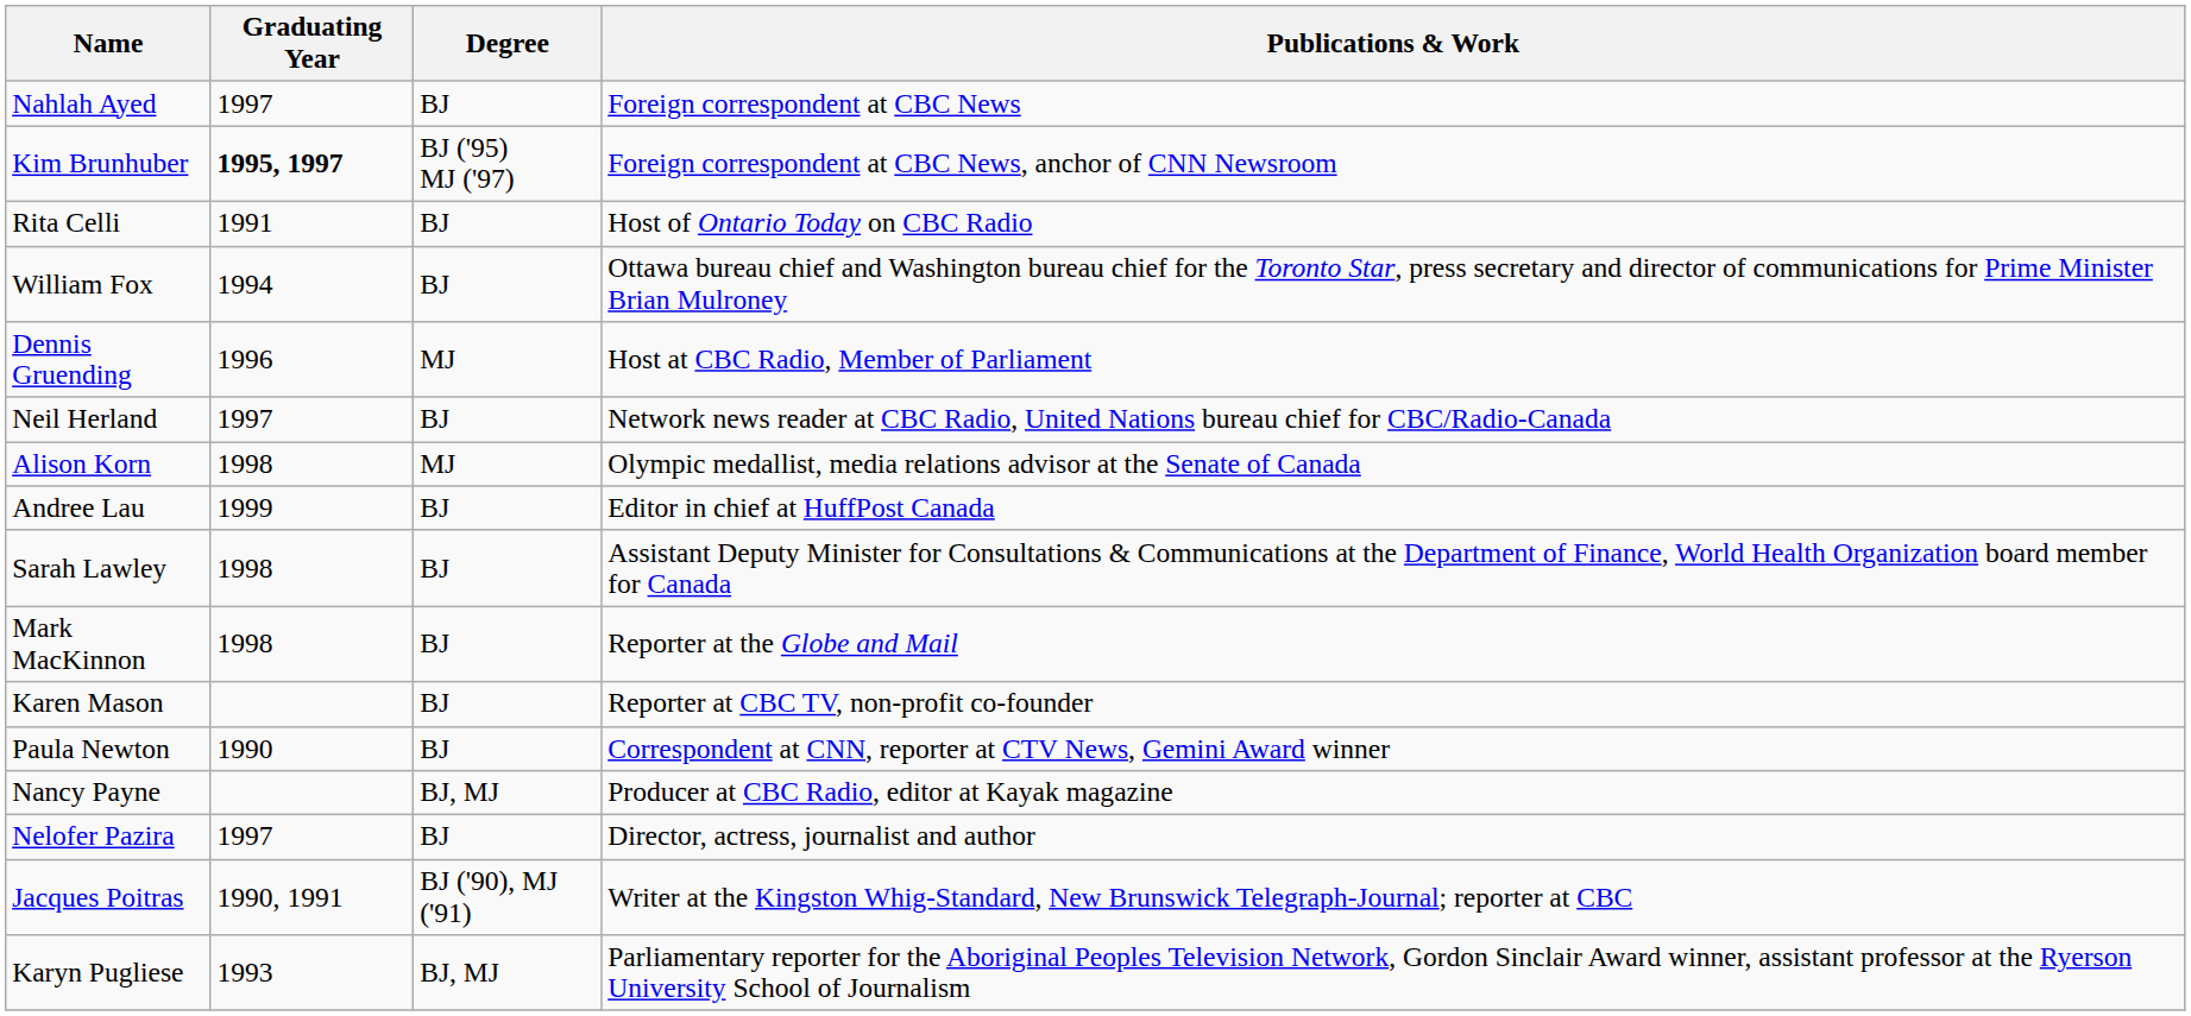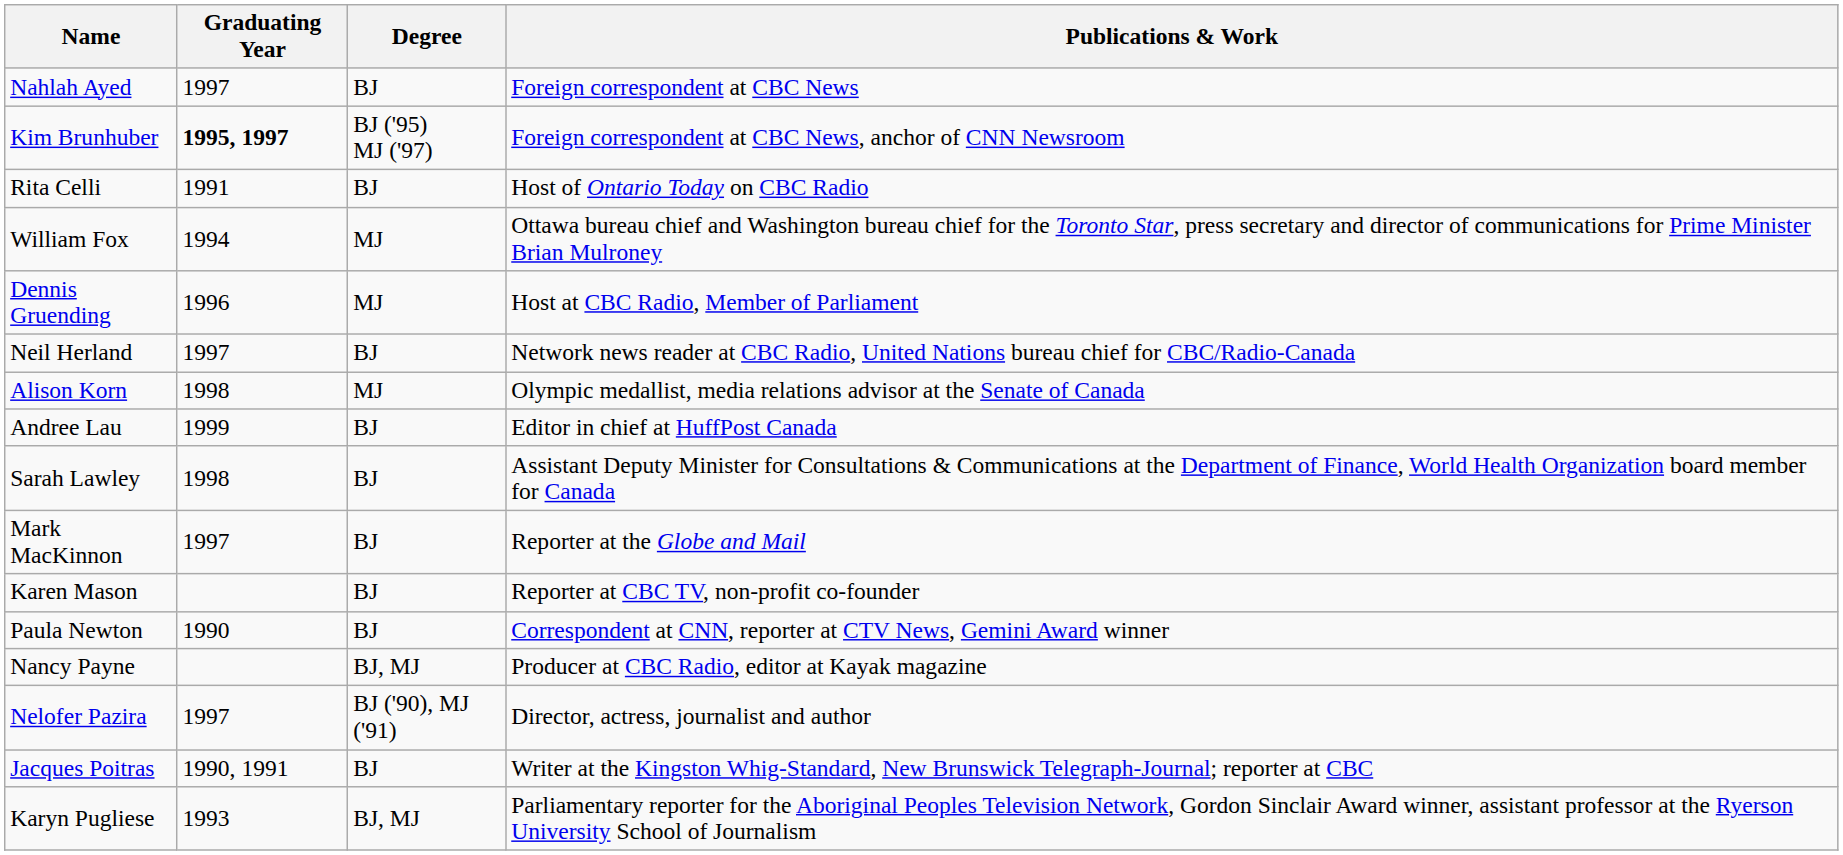William Fox | Degree: BJ -> MJ
Mark MacKinnon | Graduating Year: 1998 -> 1997
Nelofer Pazira | Degree: BJ -> BJ ('90), MJ ('91)
Jacques Poitras | Degree: BJ ('90), MJ ('91) -> BJ
